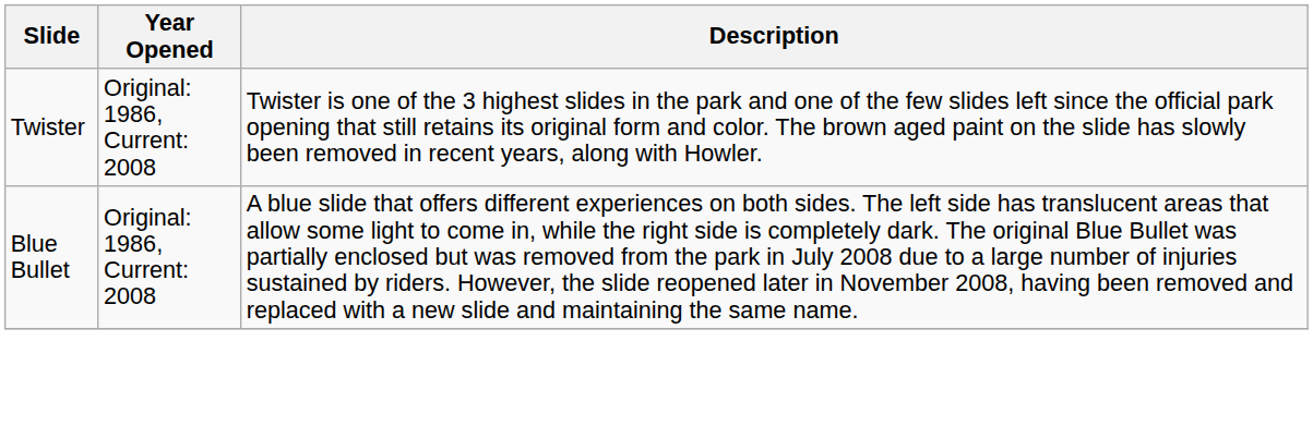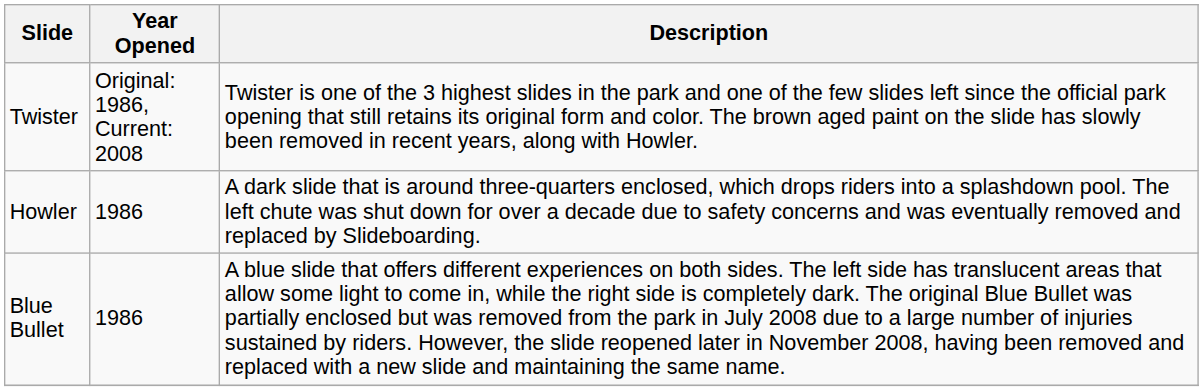+ row: Howler | 1986 | A dark slide that is around three-quarters enclosed, which drops riders into a splashdown pool. The left chute was shut down for over a decade due to safety concerns and was eventually removed and replaced by Slideboarding.
Blue Bullet | Year Opened: Original: 1986, Current: 2008 -> 1986
